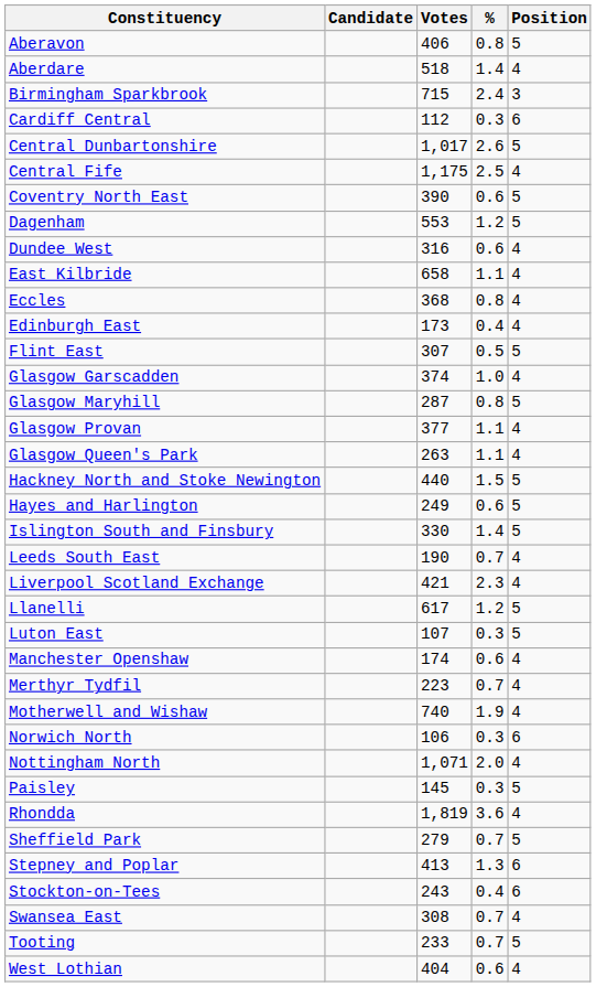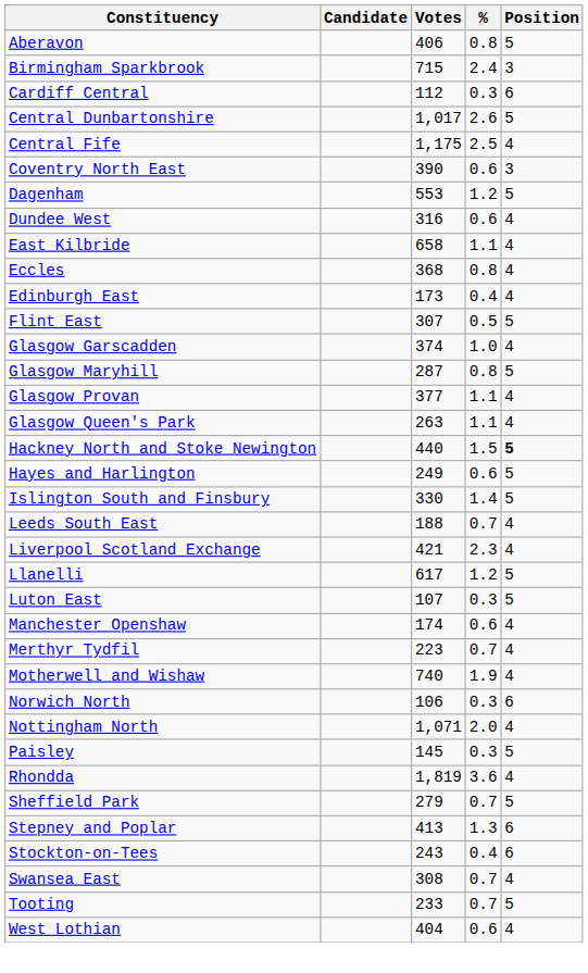- row: Aberdare | 518 | 1.4 | 4
Coventry North East | Position: 5 -> 3
Hackney North and Stoke Newington | Position: normal -> bold
Leeds South East | Votes: 190 -> 188
